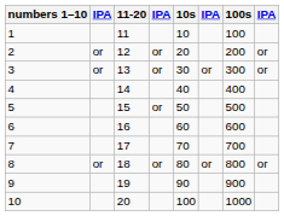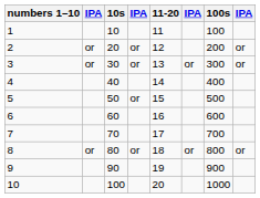columns swapped: 11-20 <-> 10s
